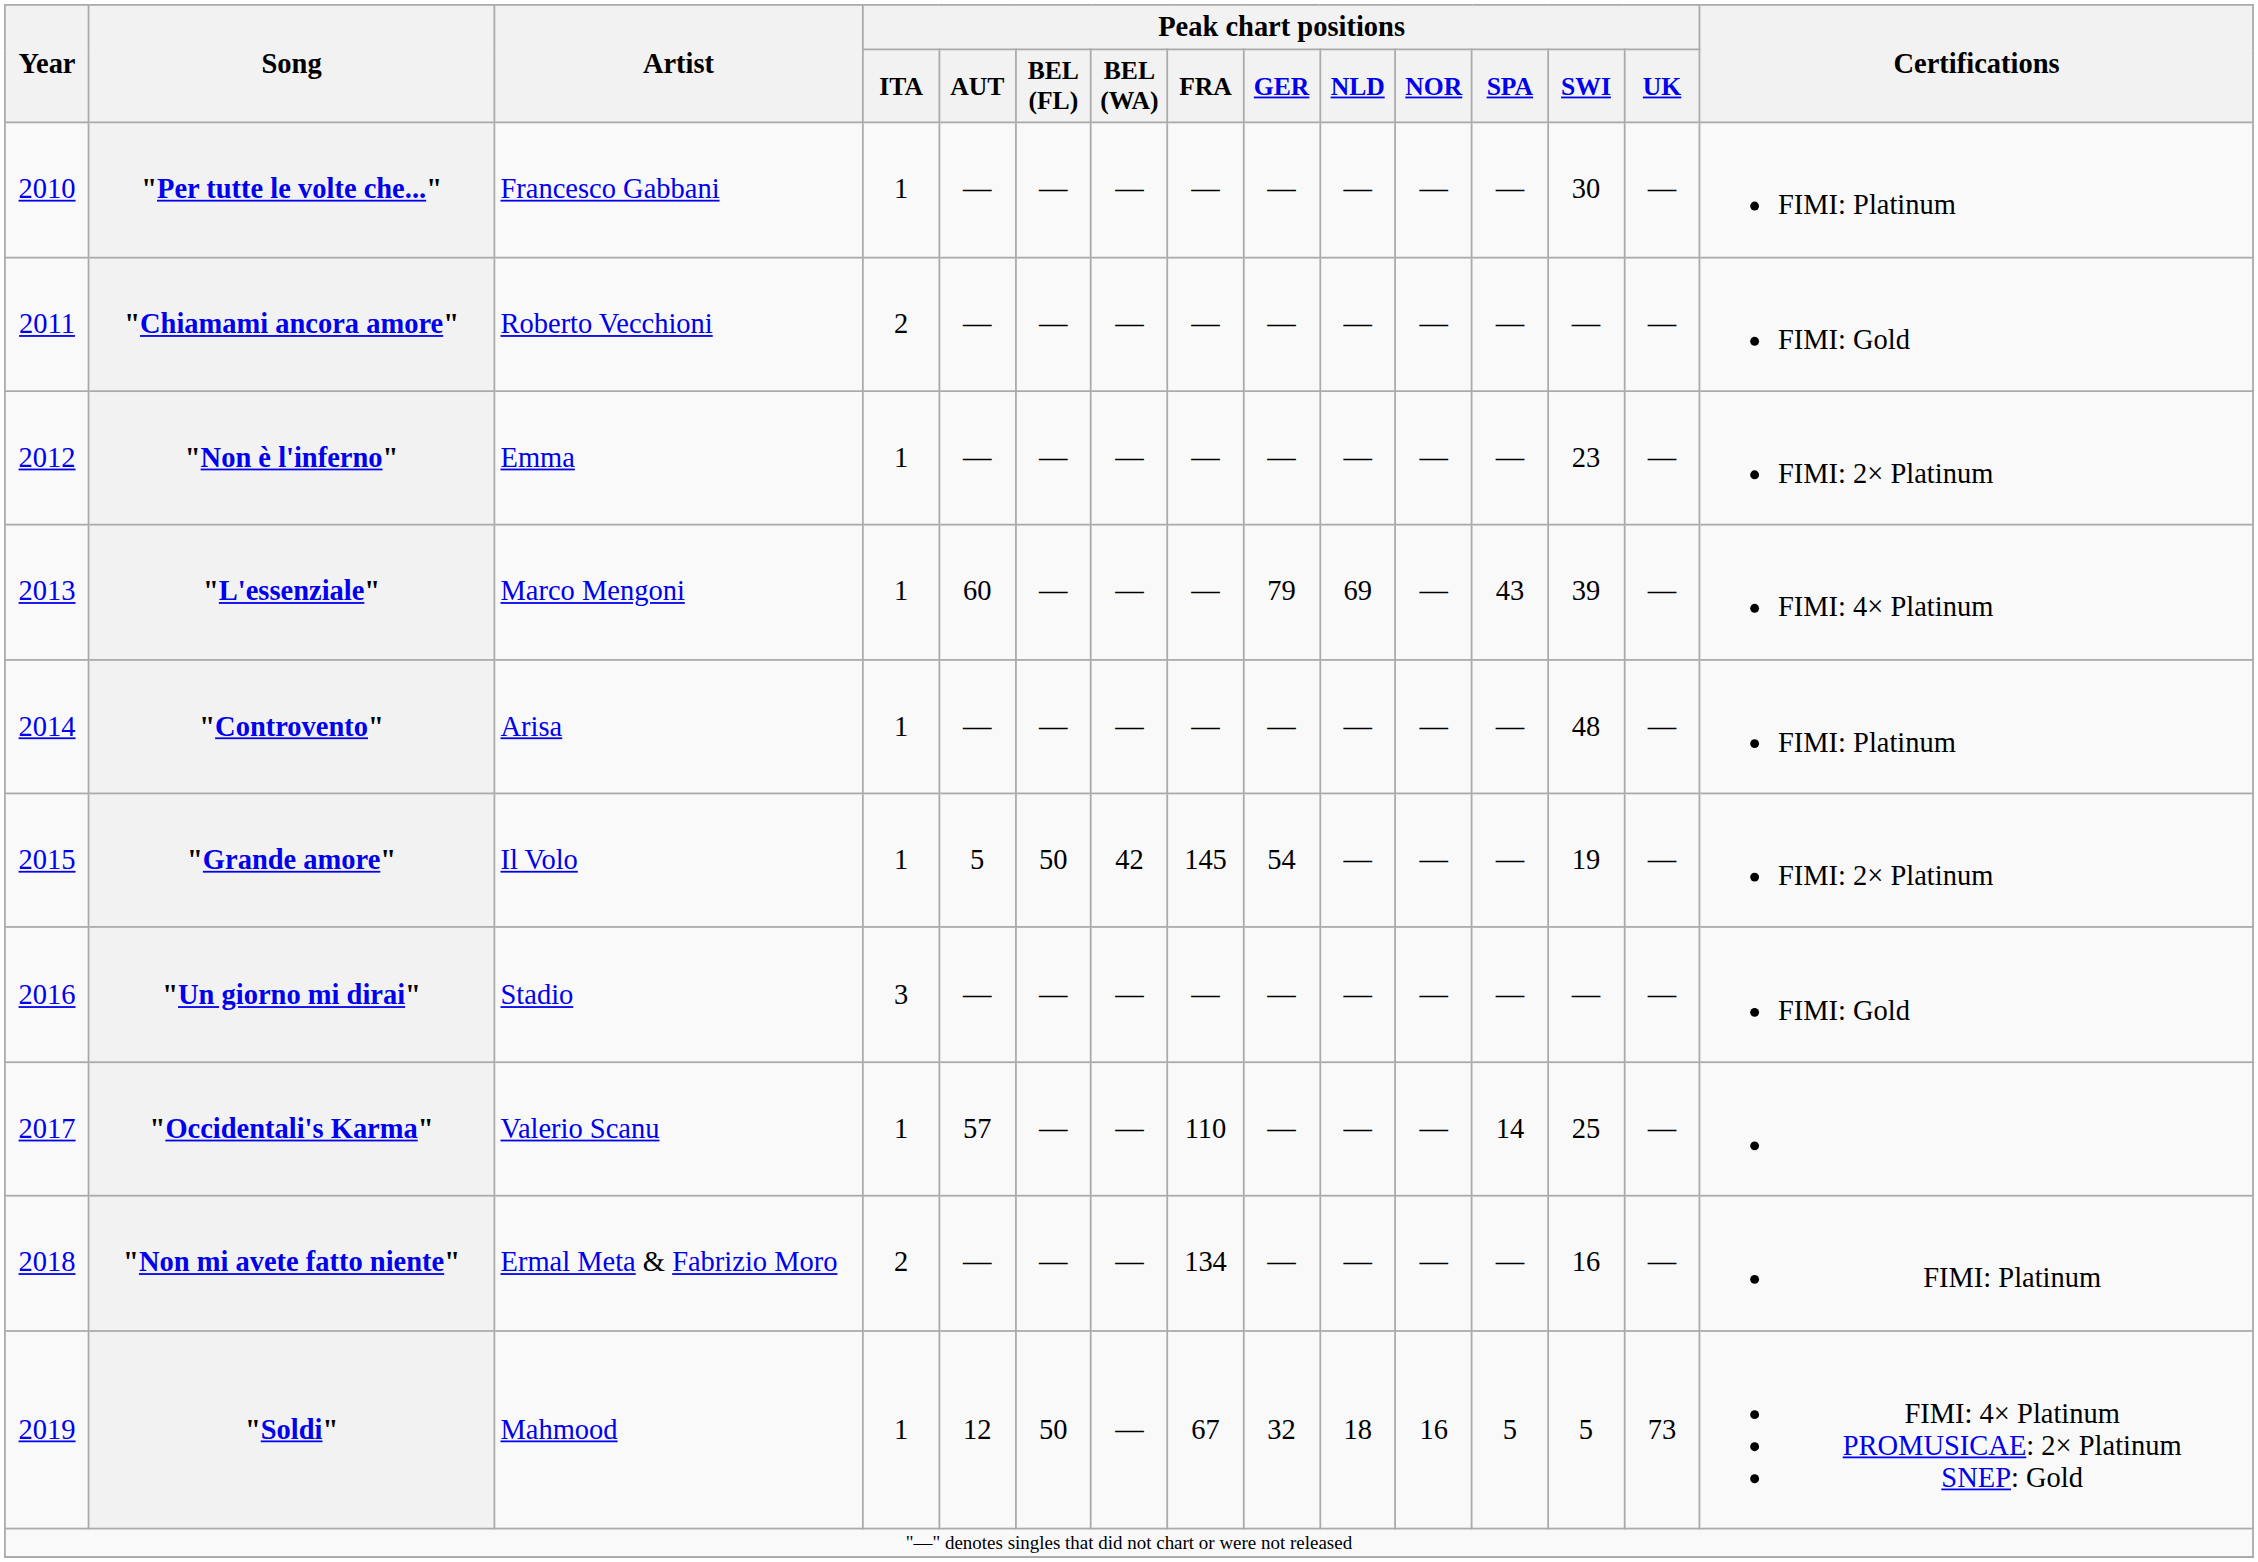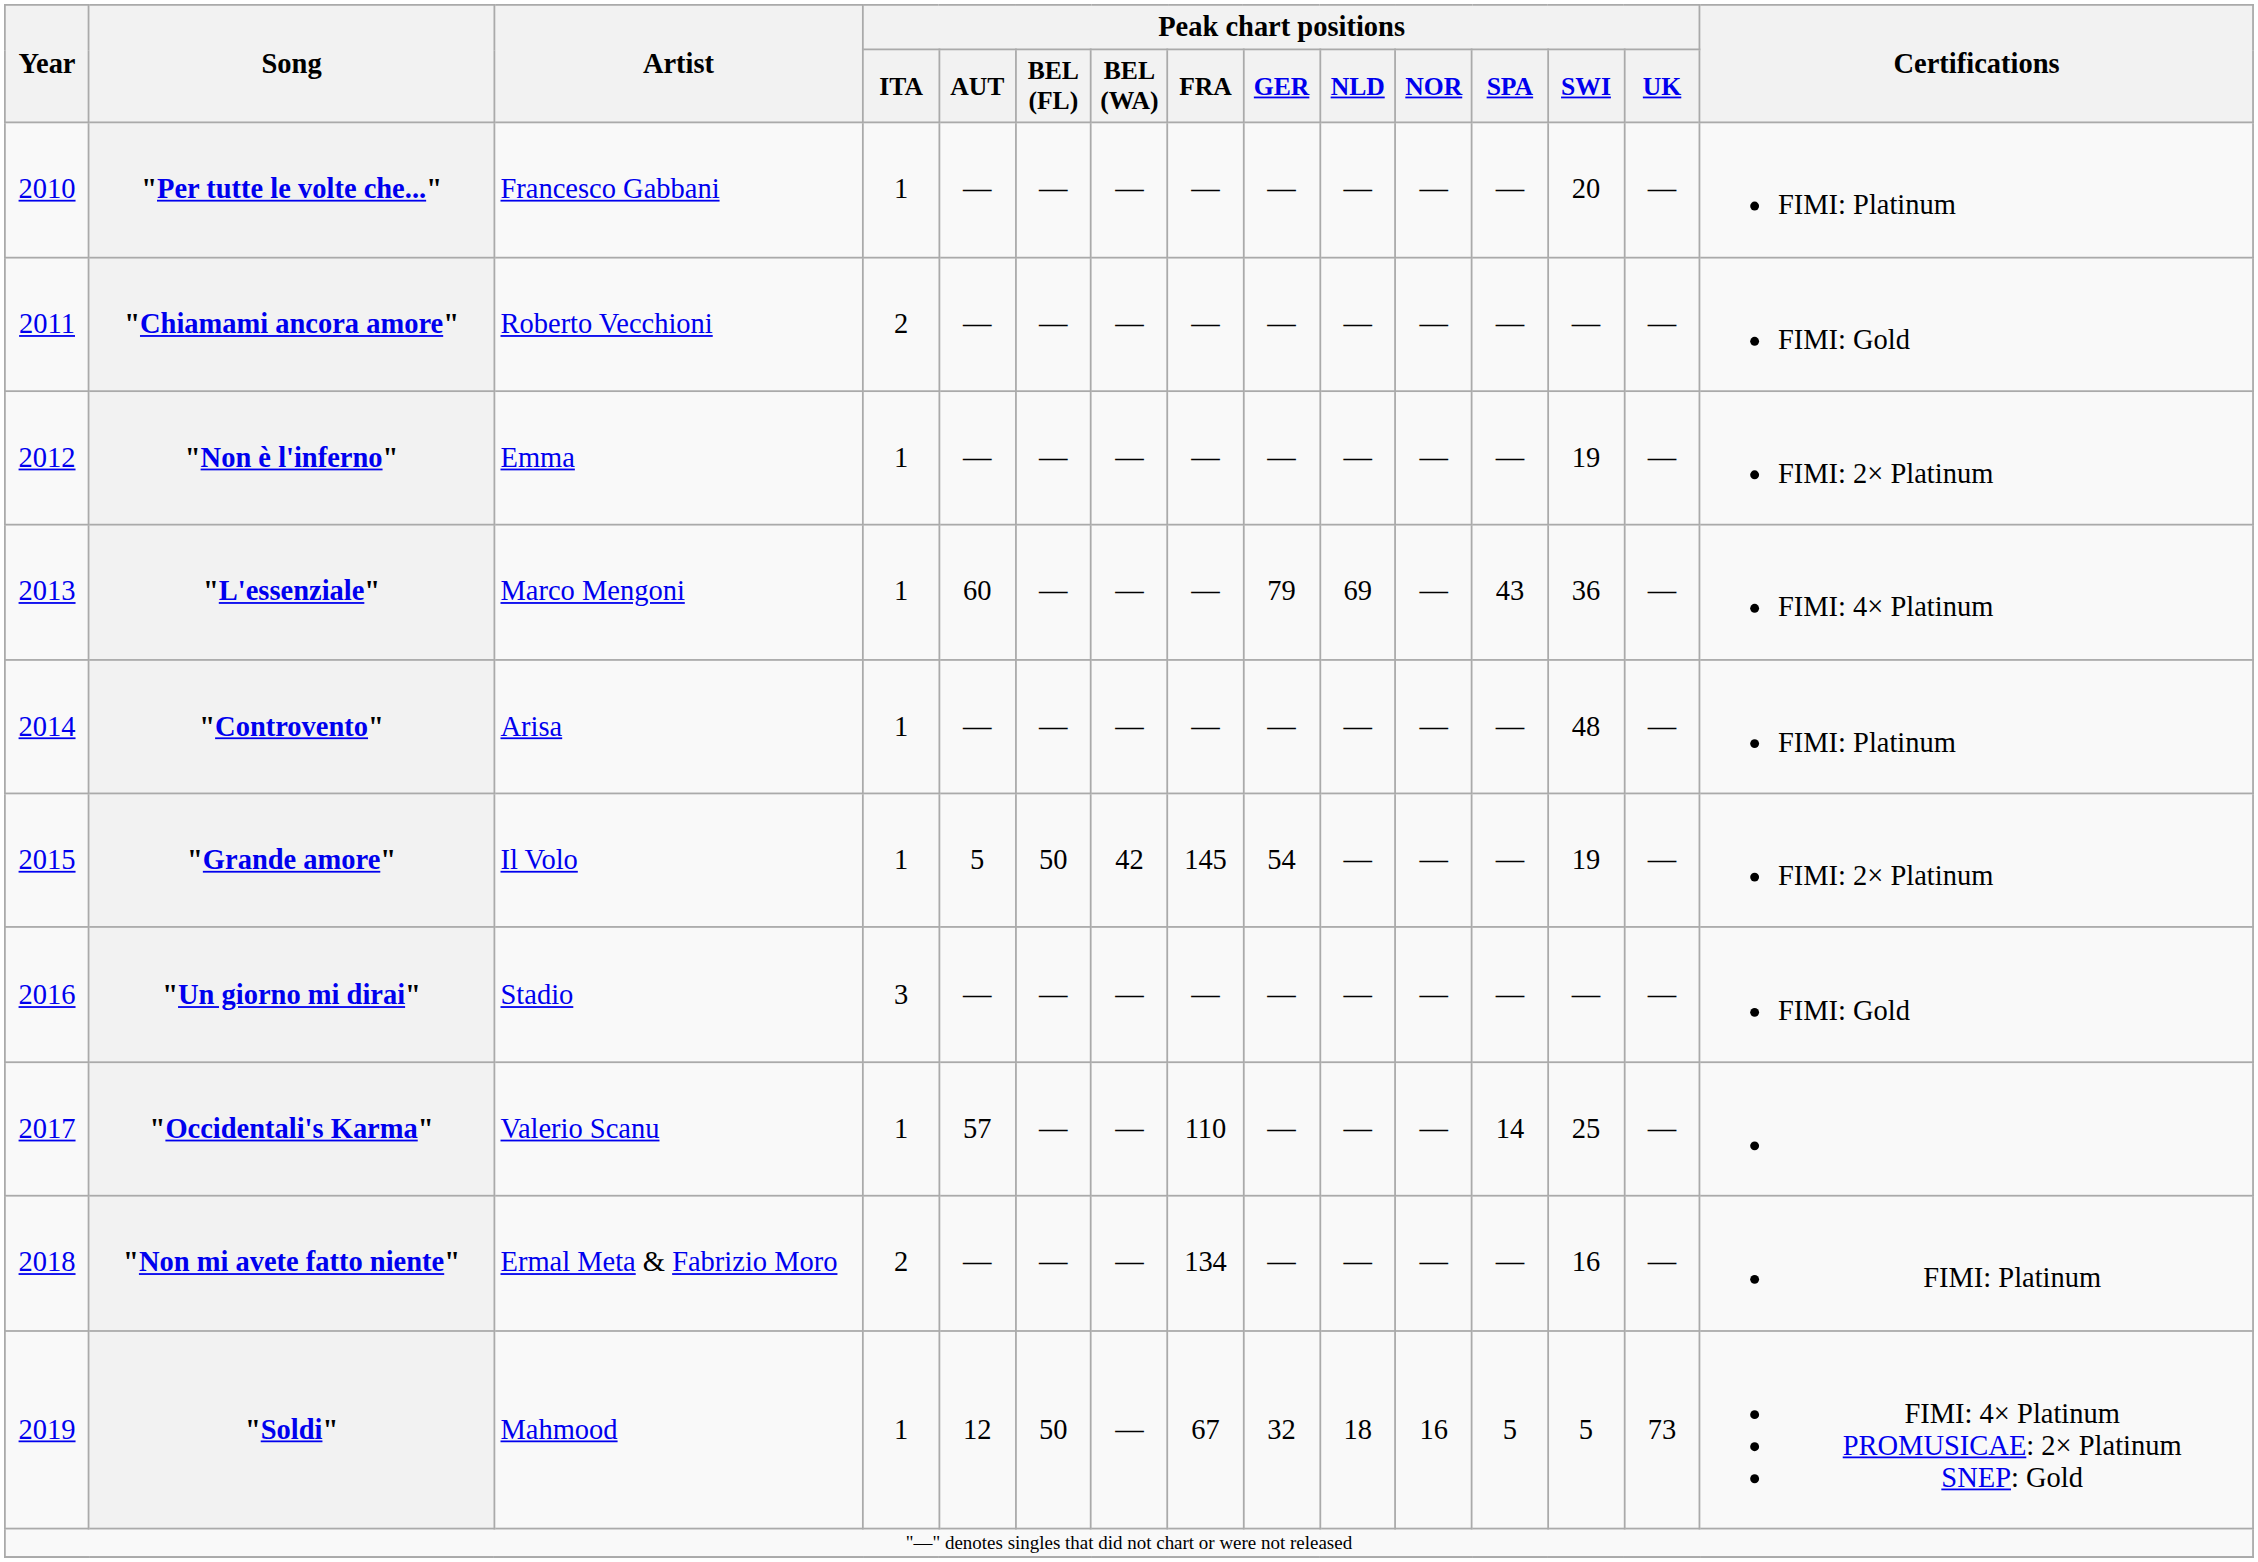"Per tutte le volte che..." | Peak chart positions / SWI: 30 -> 20
"Non è l'inferno" | Peak chart positions / SWI: 23 -> 19
"L'essenziale" | Peak chart positions / SWI: 39 -> 36
